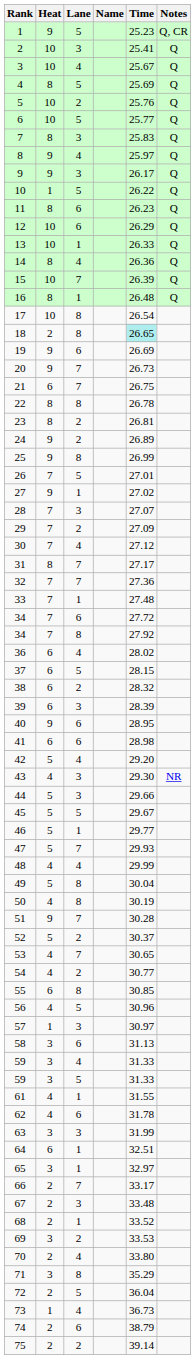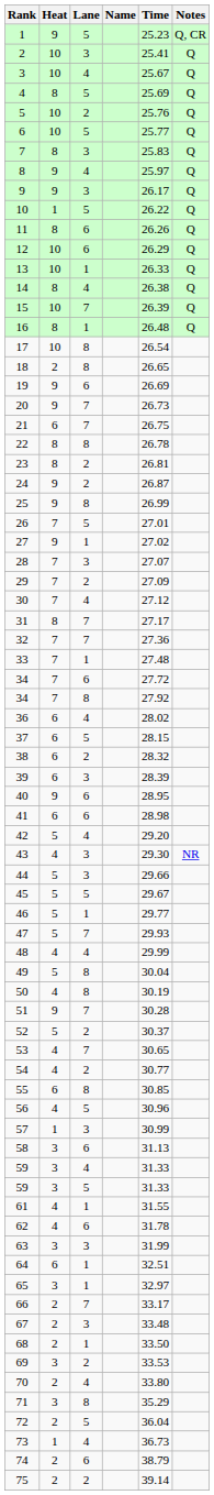11 | Time: 26.23 -> 26.26
14 | Time: 26.36 -> 26.38
18 | Time: paleturquoise background -> no background
24 | Time: 26.89 -> 26.87
57 | Time: 30.97 -> 30.99
68 | Time: 33.52 -> 33.50
